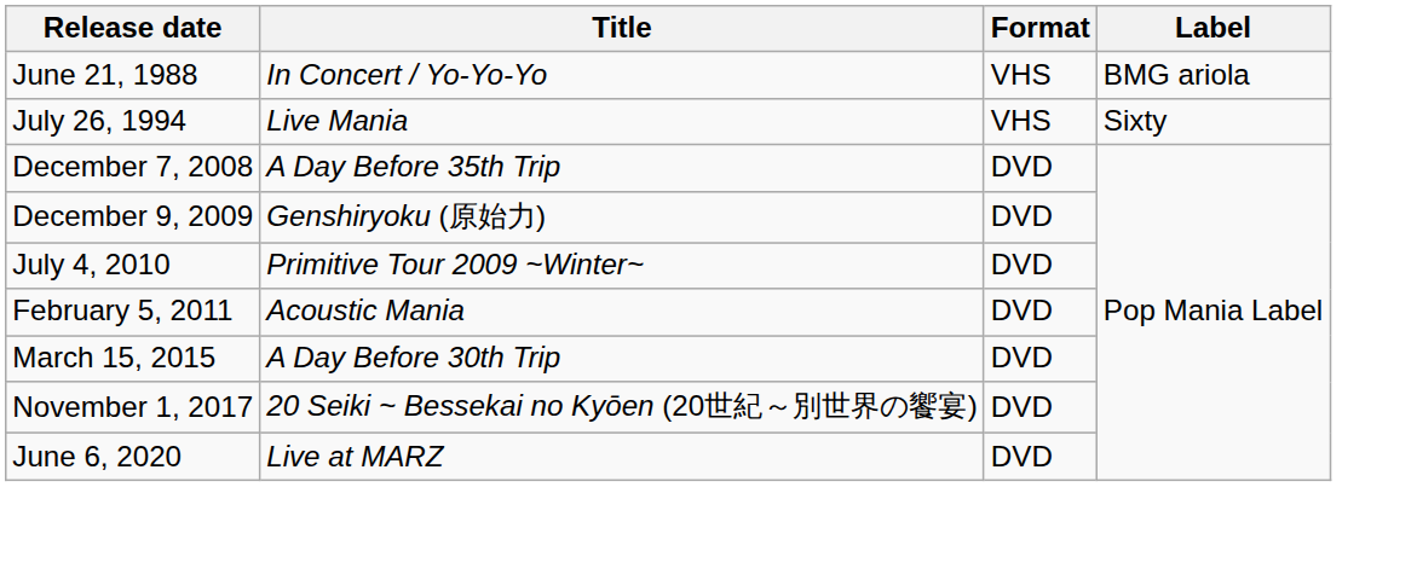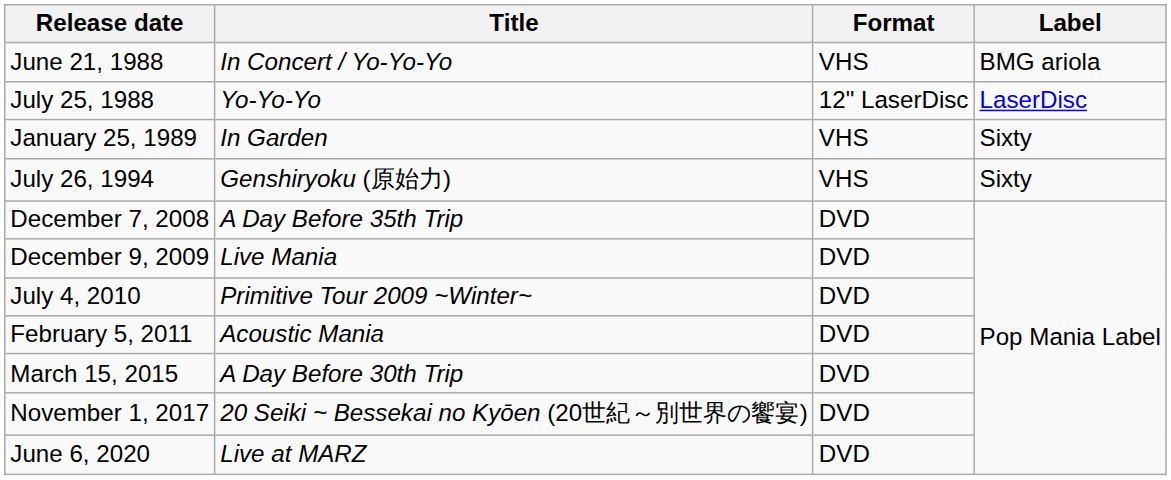+ row: July 25, 1988 | Yo-Yo-Yo | 12" LaserDisc | LaserDisc
+ row: January 25, 1989 | In Garden | VHS | Sixty
July 26, 1994 | Title: Live Mania -> Genshiryoku (原始力)
December 9, 2009 | Title: Genshiryoku (原始力) -> Live Mania
